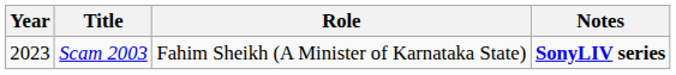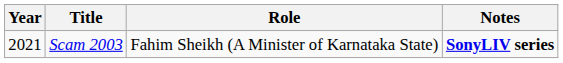Scam 2003 | Year: 2023 -> 2021
